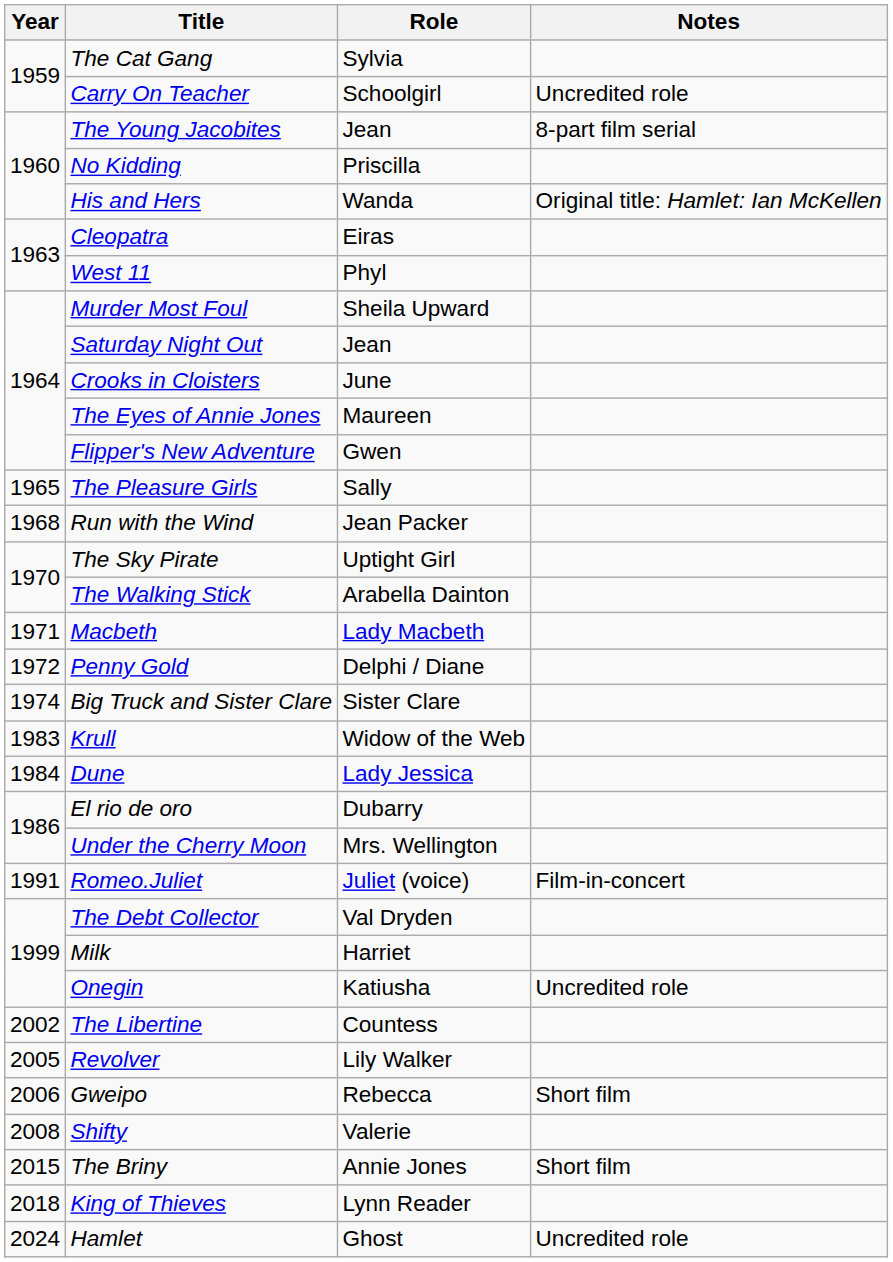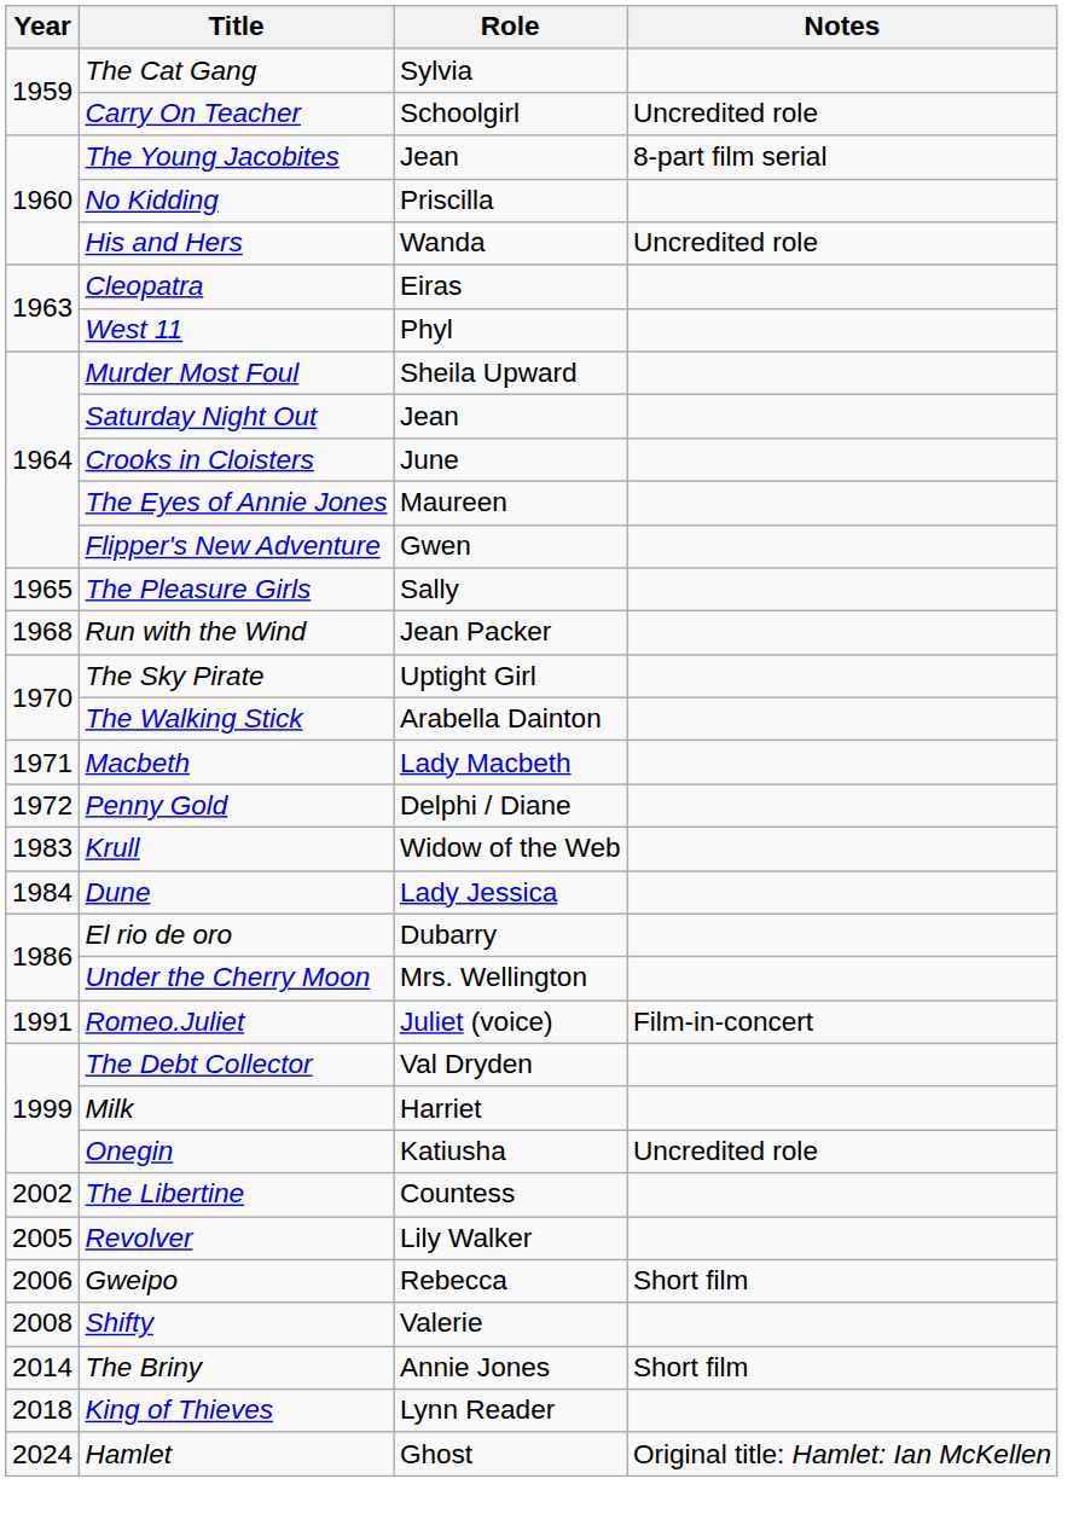His and Hers | Notes: Original title: Hamlet: Ian McKellen -> Uncredited role
- row: 1974 | Big Truck and Sister Clare | Sister Clare
The Briny | Year: 2015 -> 2014
Hamlet | Notes: Uncredited role -> Original title: Hamlet: Ian McKellen
